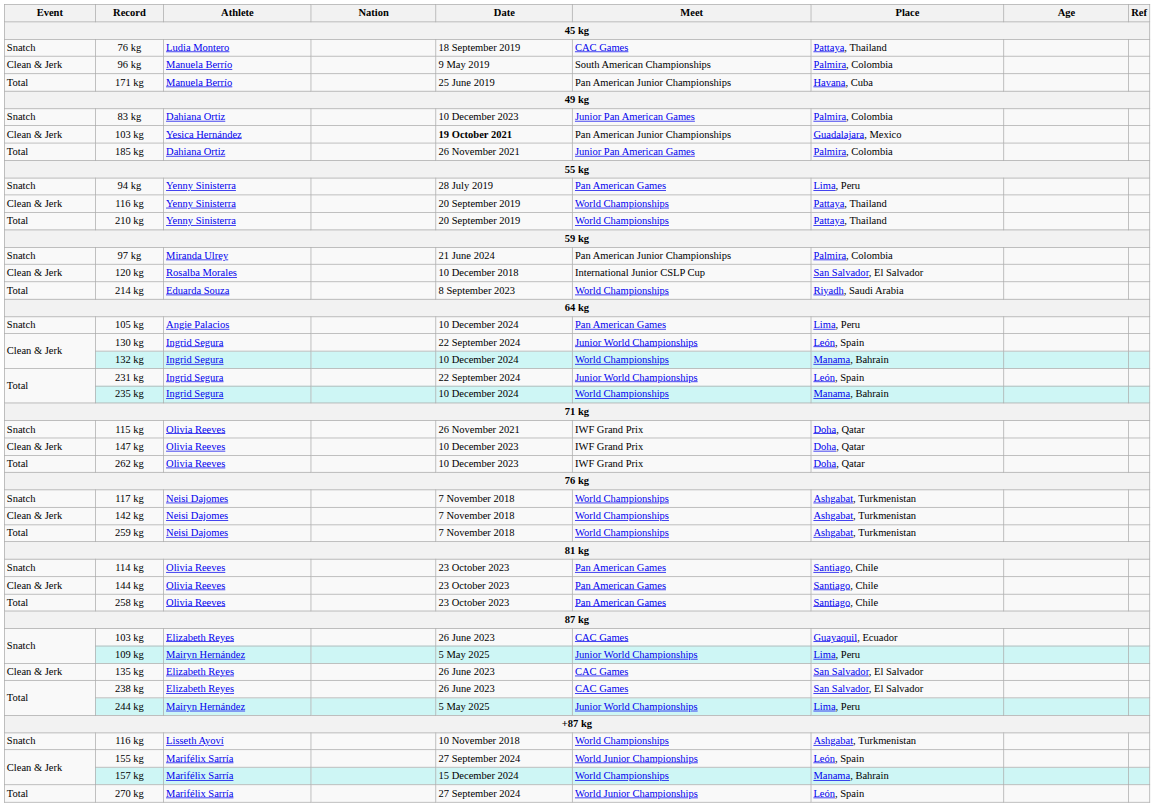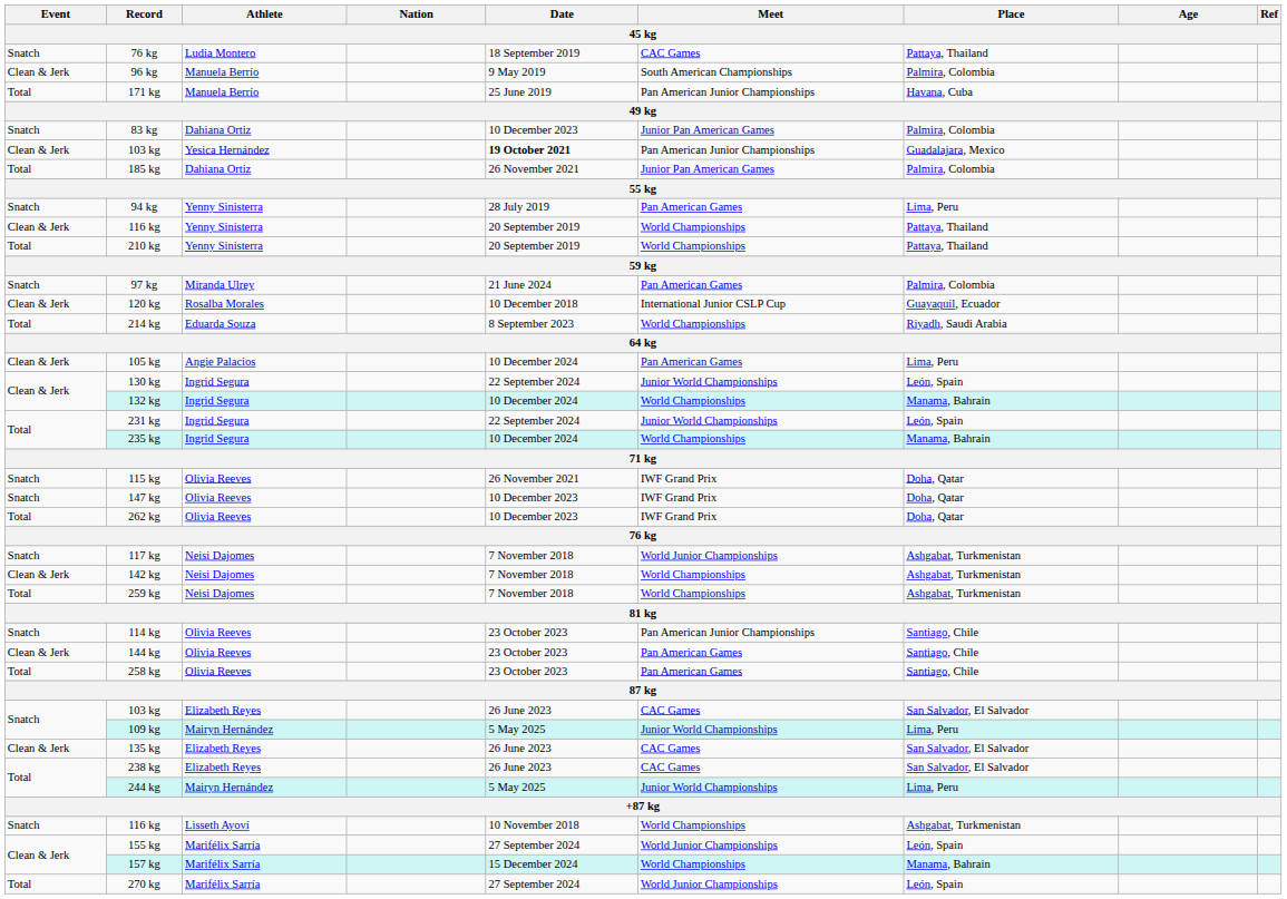97 kg | Meet: Pan American Junior Championships -> Pan American Games
120 kg | Place: San Salvador, El Salvador -> Guayaquil, Ecuador
105 kg | Event: Snatch -> Clean & Jerk
147 kg | Event: Clean & Jerk -> Snatch
117 kg | Meet: World Championships -> World Junior Championships
114 kg | Meet: Pan American Games -> Pan American Junior Championships
103 kg / Elizabeth Reyes | Place: Guayaquil, Ecuador -> San Salvador, El Salvador
